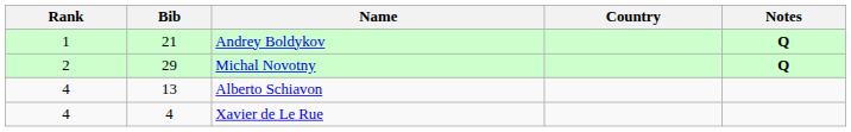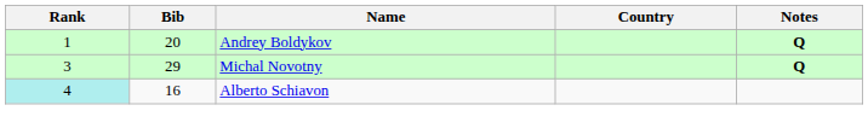Andrey Boldykov | Bib: 21 -> 20
Michal Novotny | Rank: 2 -> 3
Alberto Schiavon | Rank: no background -> paleturquoise background
Alberto Schiavon | Bib: 13 -> 16
- row: 4 | 4 | Xavier de Le Rue
